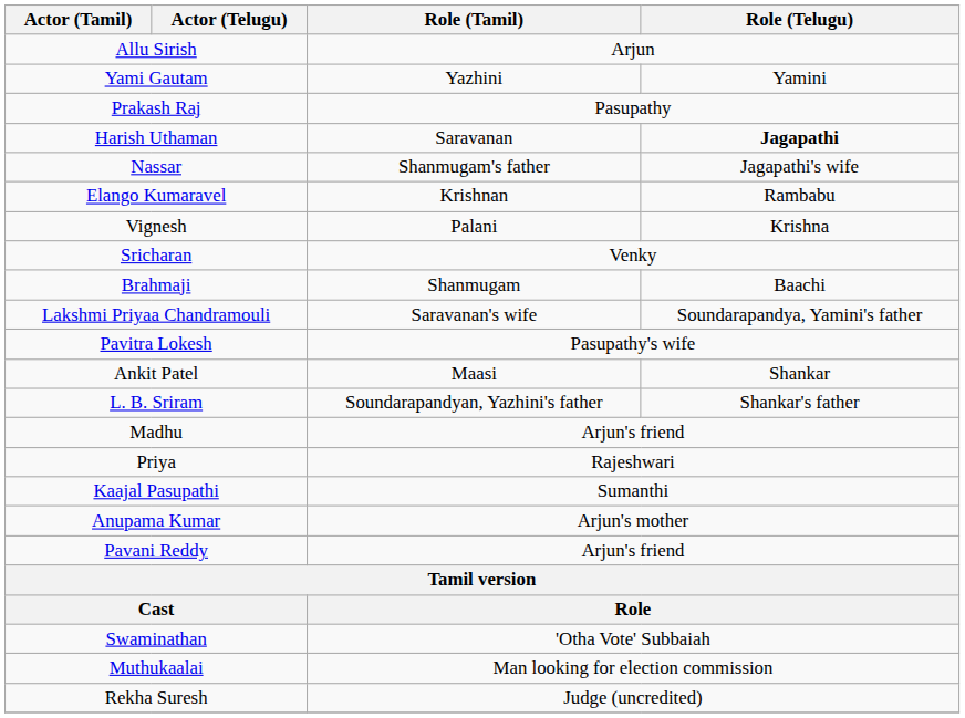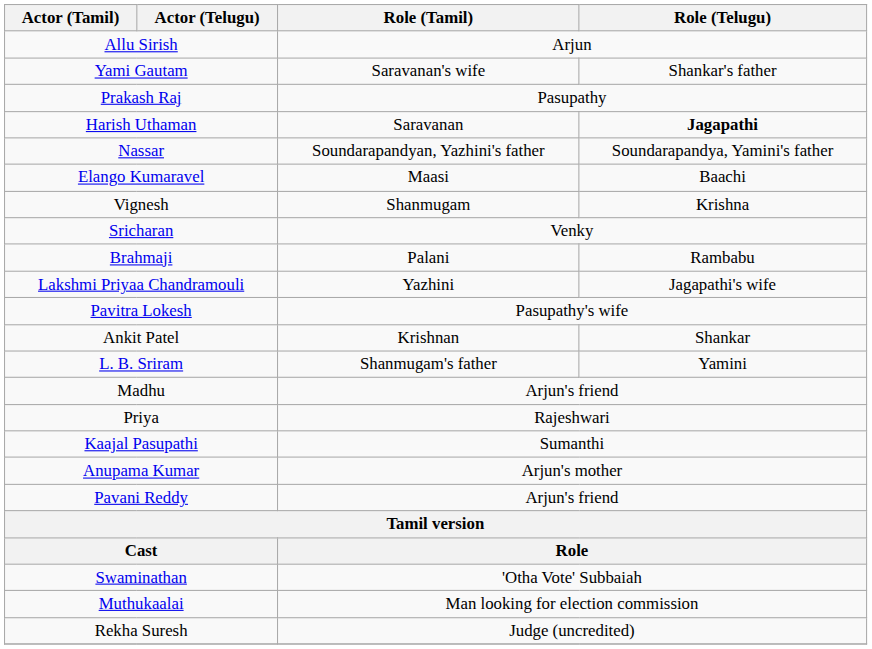Yami Gautam | Role (Tamil): Yazhini -> Saravanan's wife
Yami Gautam | Role (Telugu): Yamini -> Shankar's father
Nassar | Role (Tamil): Shanmugam's father -> Soundarapandyan, Yazhini's father
Nassar | Role (Telugu): Jagapathi's wife -> Soundarapandya, Yamini's father
Elango Kumaravel | Role (Tamil): Krishnan -> Maasi
Elango Kumaravel | Role (Telugu): Rambabu -> Baachi
Vignesh | Role (Tamil): Palani -> Shanmugam
Brahmaji | Role (Tamil): Shanmugam -> Palani
Brahmaji | Role (Telugu): Baachi -> Rambabu
Lakshmi Priyaa Chandramouli | Role (Tamil): Saravanan's wife -> Yazhini
Lakshmi Priyaa Chandramouli | Role (Telugu): Soundarapandya, Yamini's father -> Jagapathi's wife
Ankit Patel | Role (Tamil): Maasi -> Krishnan
L. B. Sriram | Role (Tamil): Soundarapandyan, Yazhini's father -> Shanmugam's father
L. B. Sriram | Role (Telugu): Shankar's father -> Yamini
